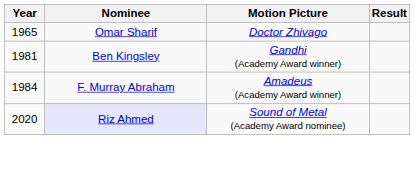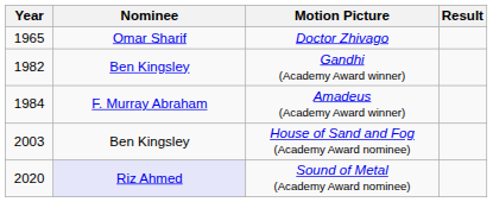Gandhi (Academy Award winner) | Year: 1981 -> 1982
+ row: 2003 | Ben Kingsley | House of Sand and Fog (Academy Award nominee)
